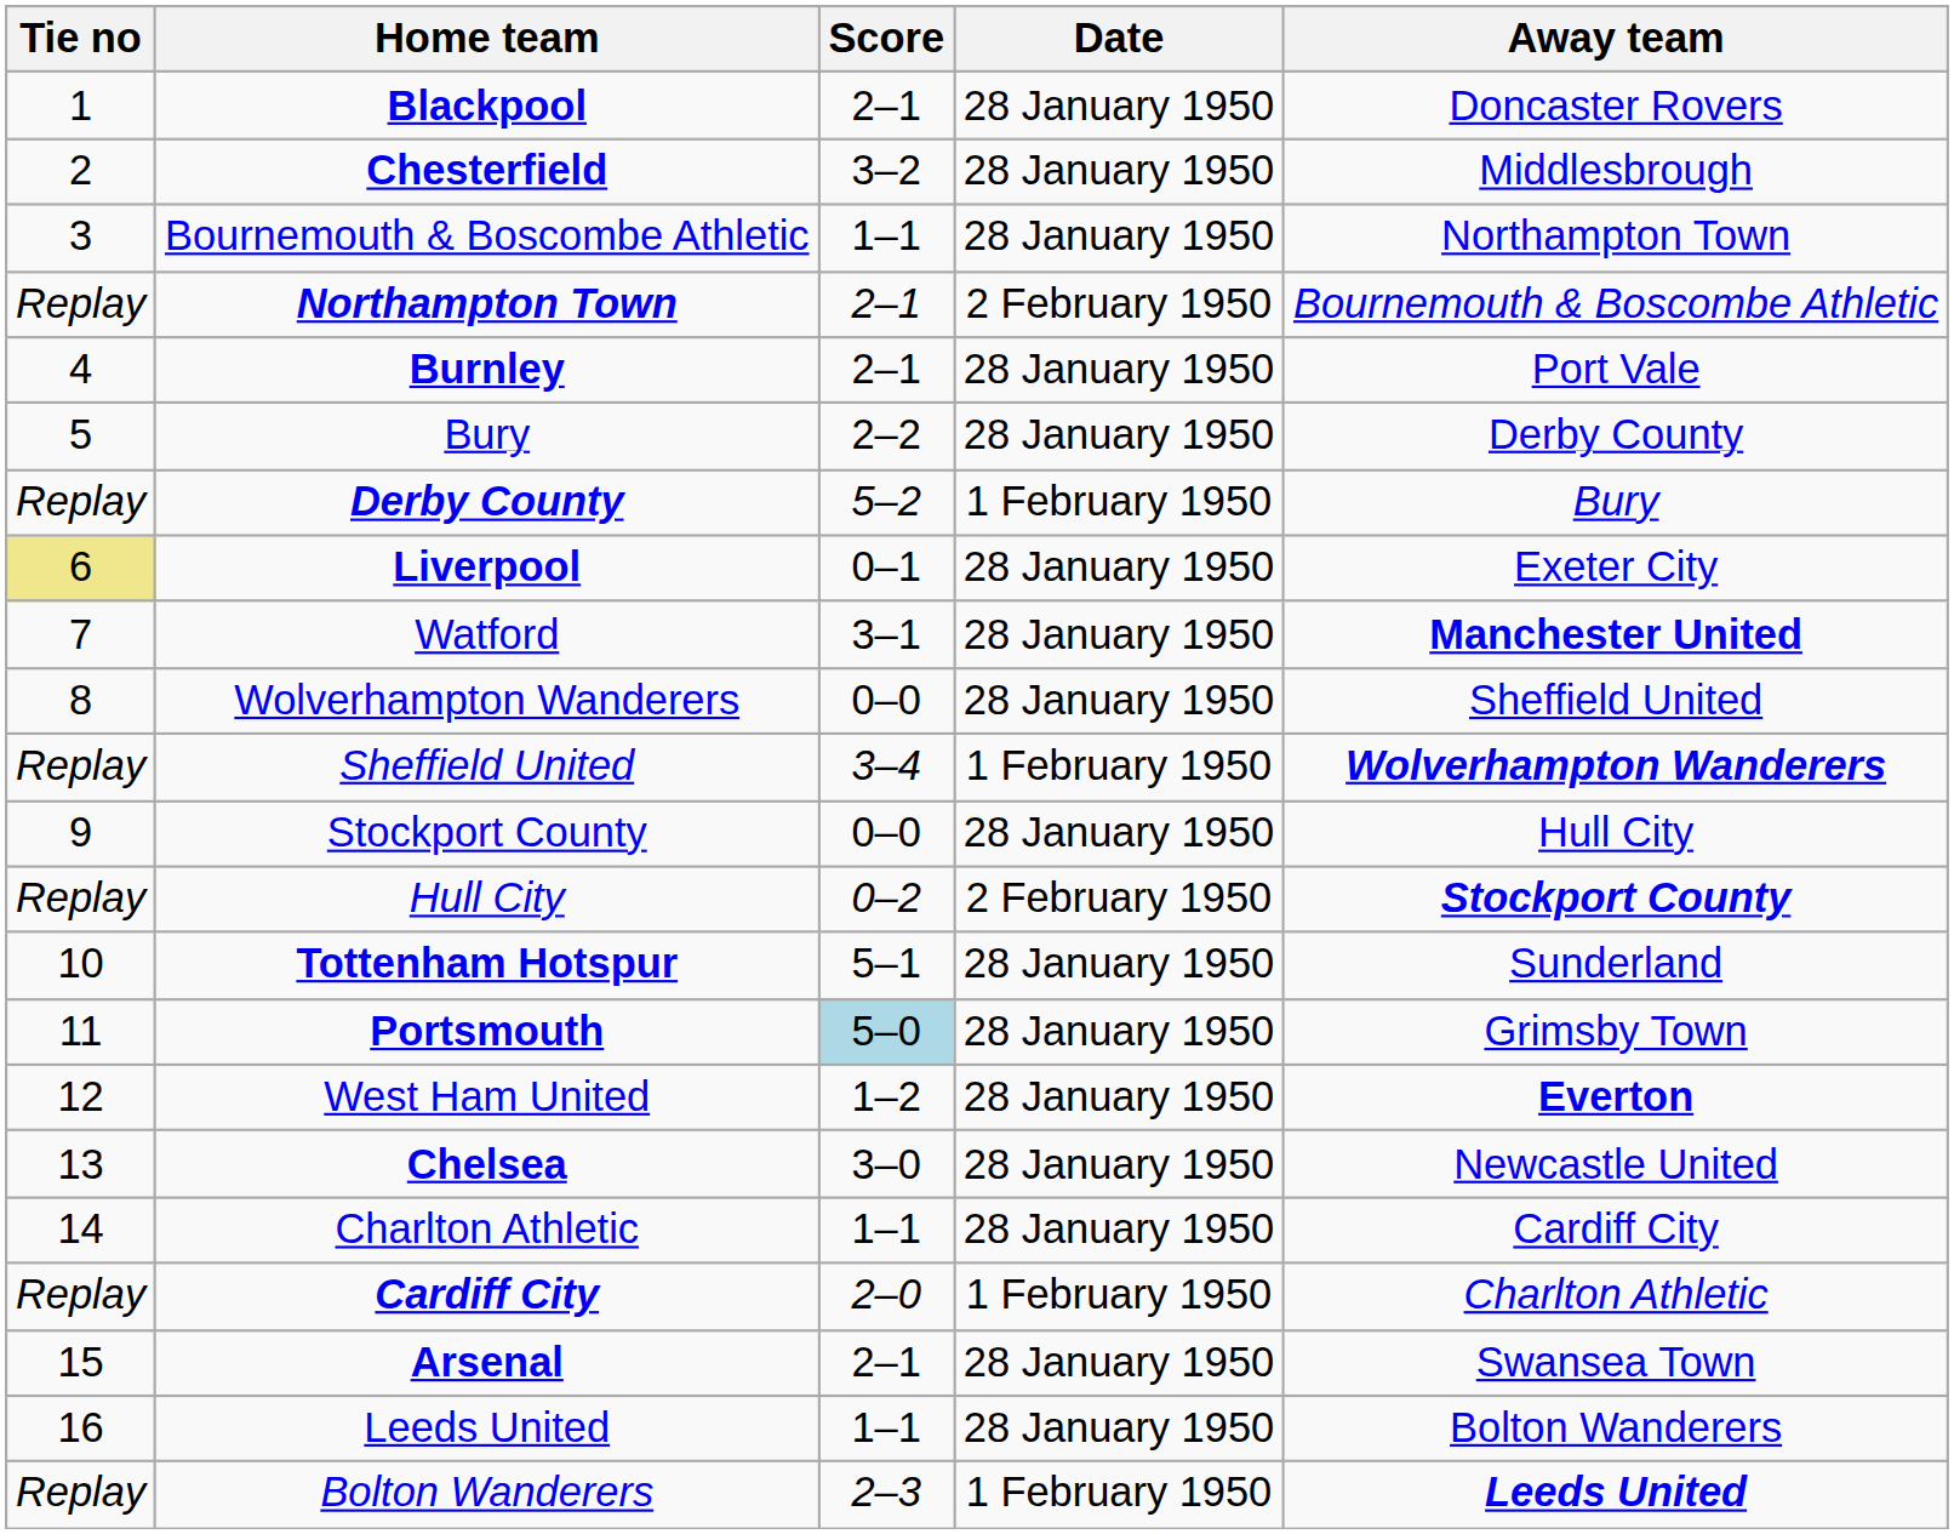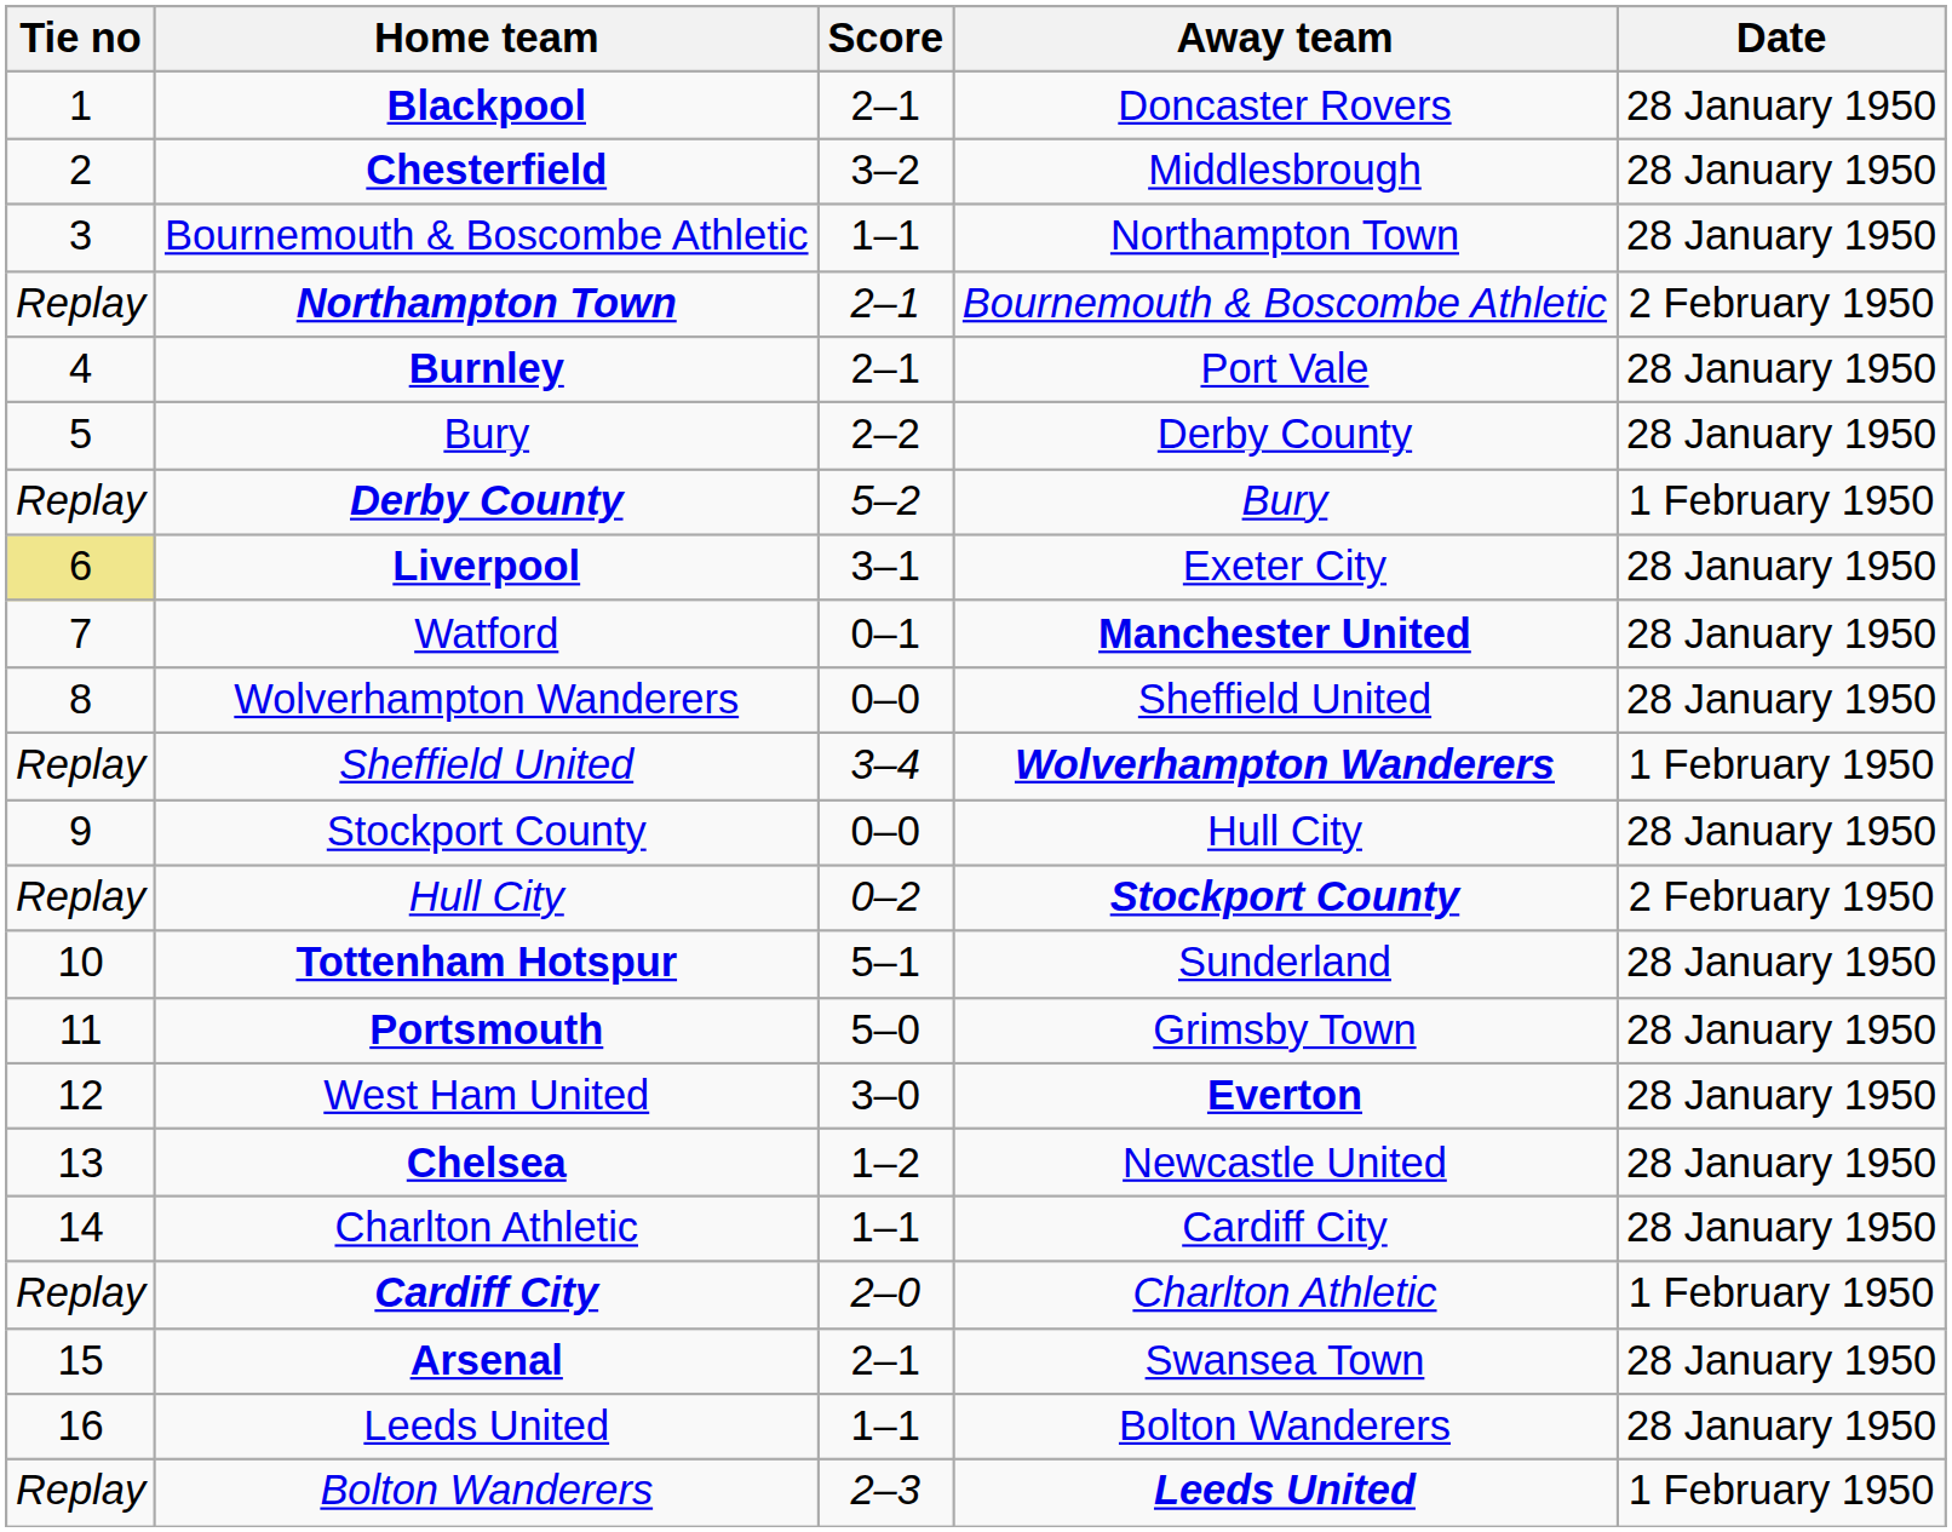columns swapped: Away team <-> Date
Liverpool | Score: 0–1 -> 3–1
Watford | Score: 3–1 -> 0–1
Portsmouth | Score: lightblue background -> no background
West Ham United | Score: 1–2 -> 3–0
Chelsea | Score: 3–0 -> 1–2
